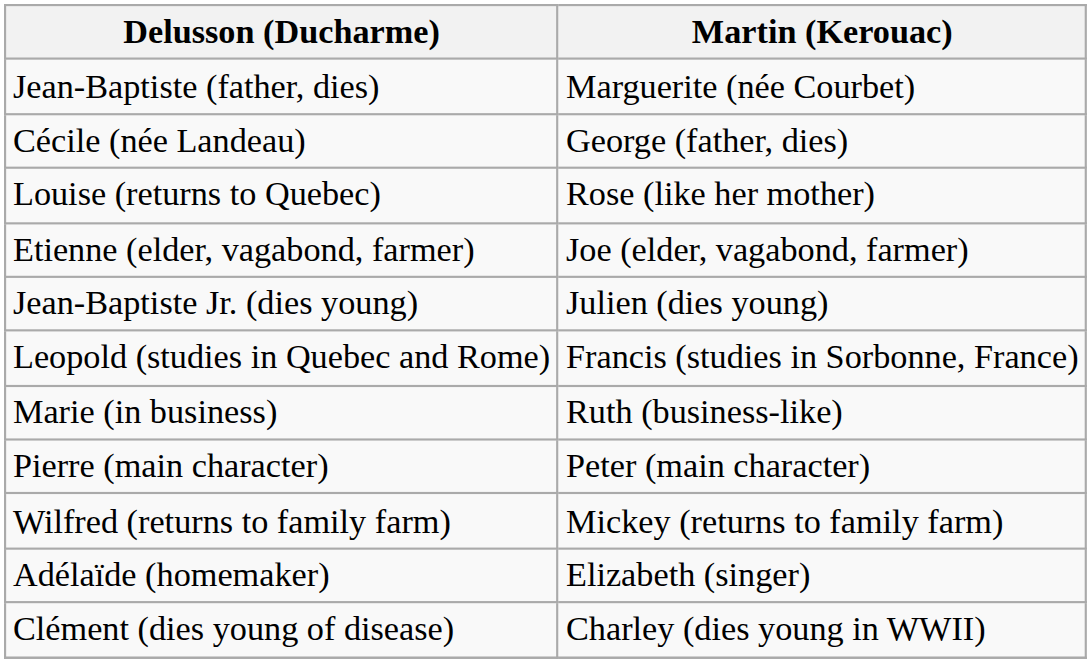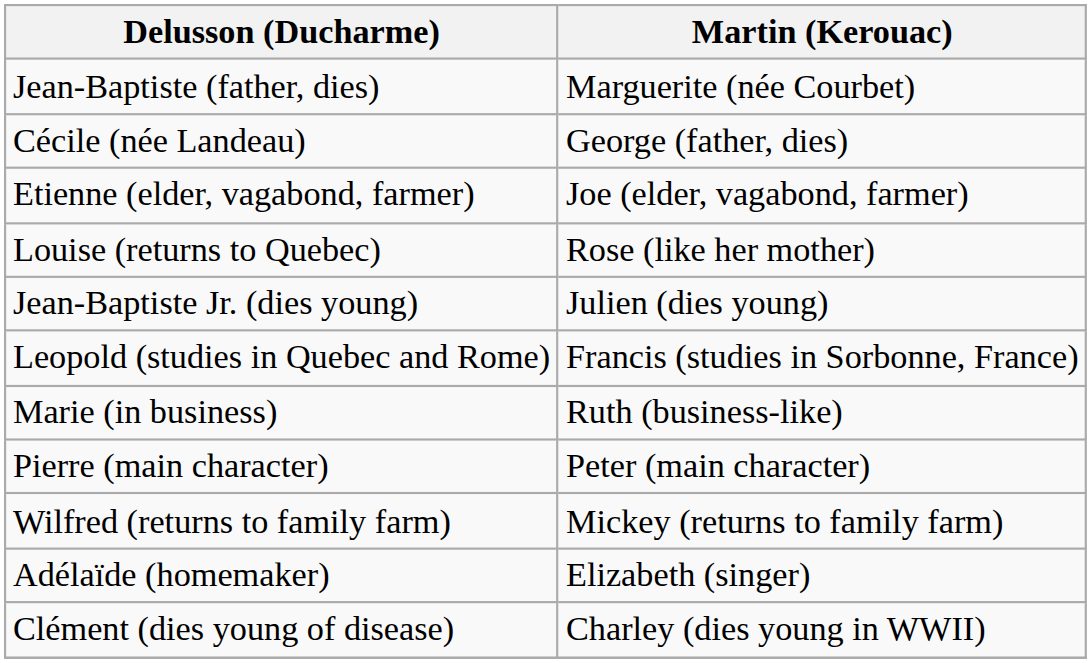rows swapped: Etienne (elder, vagabond, farmer) <-> Louise (returns to Quebec)
